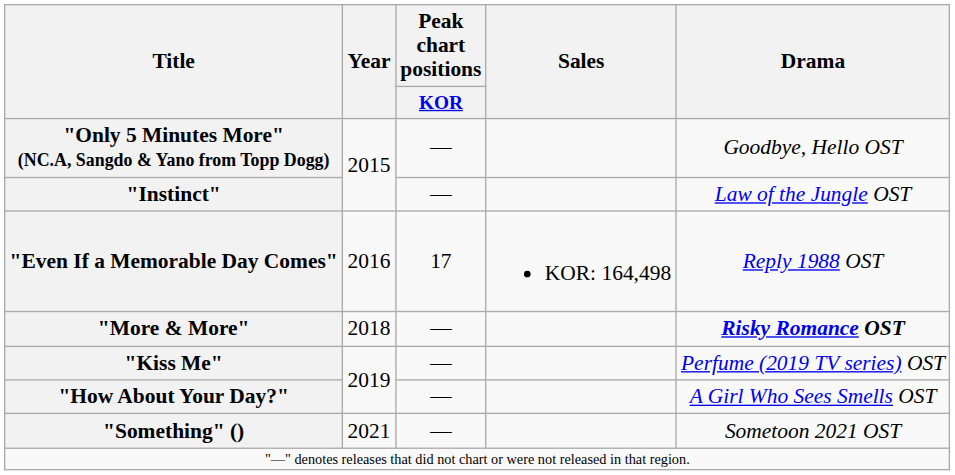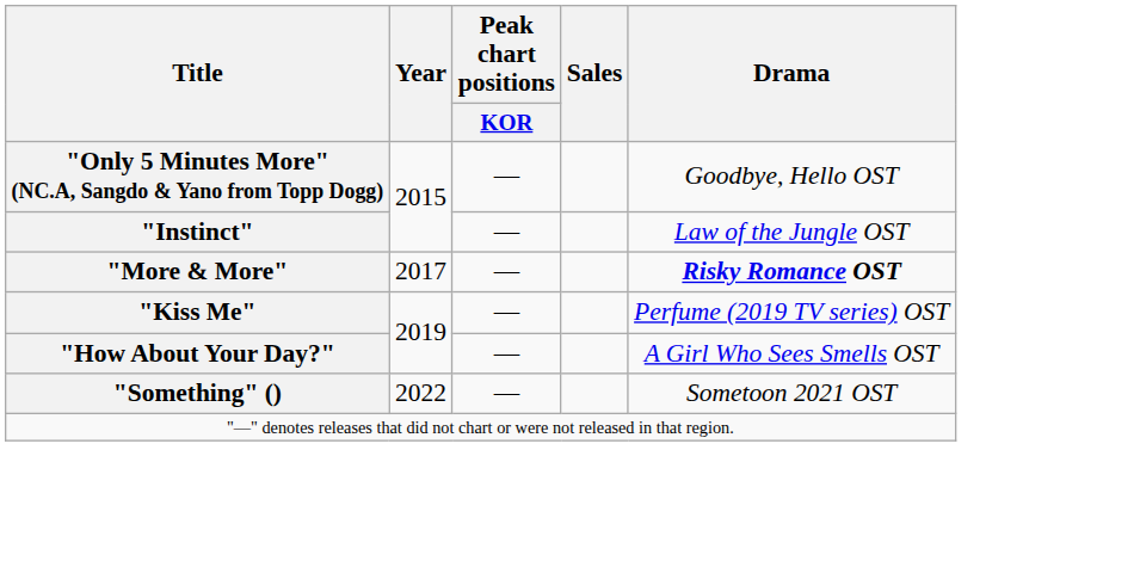- row: "Even If a Memorable Day Comes" | 2016 | 17 | KOR: 164,498 | Reply 1988 OST
"More & More" | Year: 2018 -> 2017
"Something" () | Year: 2021 -> 2022
